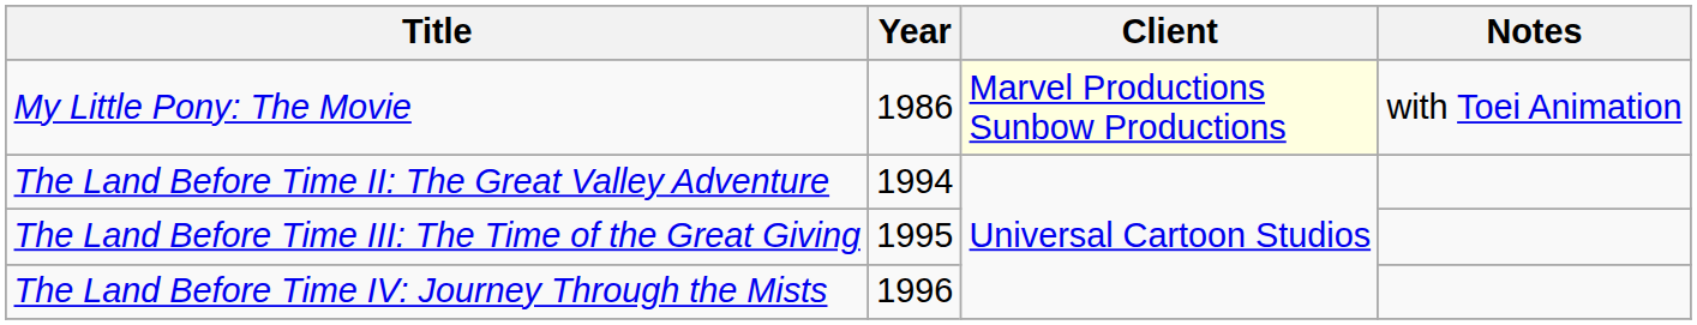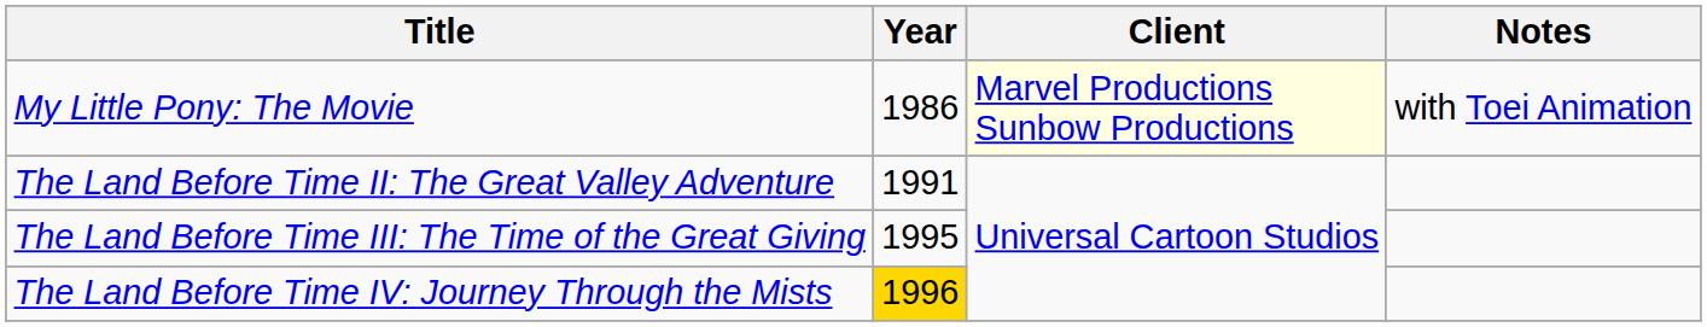The Land Before Time II: The Great Valley Adventure | Year: 1994 -> 1991
The Land Before Time IV: Journey Through the Mists | Year: no background -> gold background
